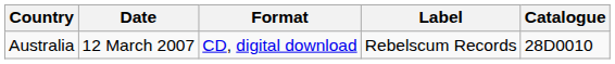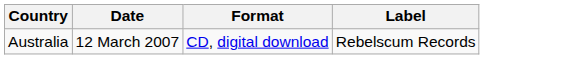- column: Catalogue | 28D0010
